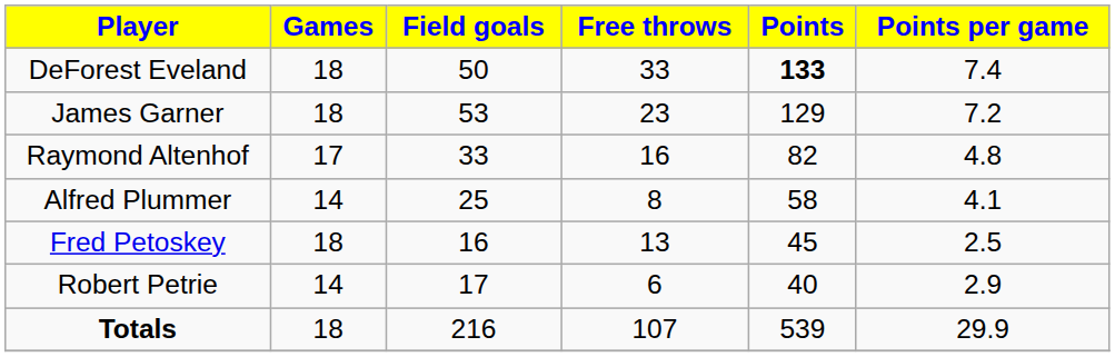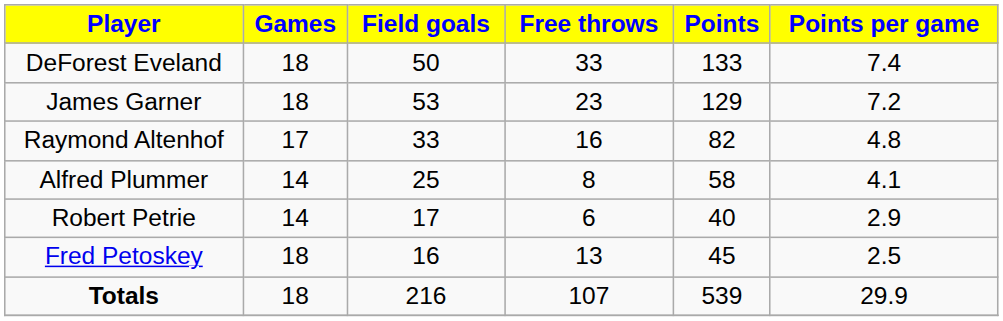DeForest Eveland | Points: bold -> normal
rows swapped: Fred Petoskey <-> Robert Petrie
